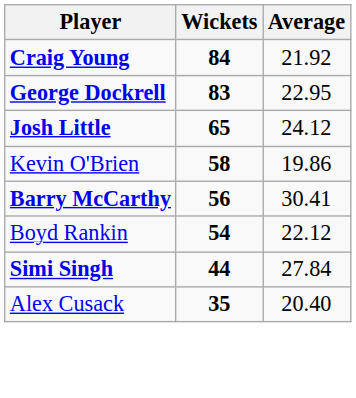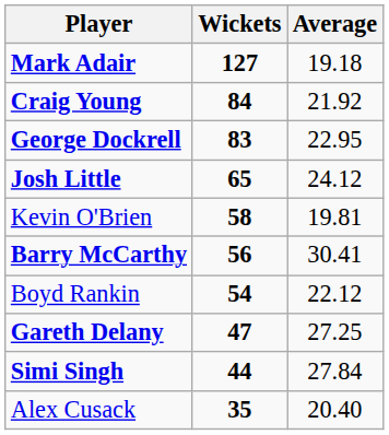+ row: Mark Adair | 127 | 19.18
Kevin O'Brien | Average: 19.86 -> 19.81
+ row: Gareth Delany | 47 | 27.25
